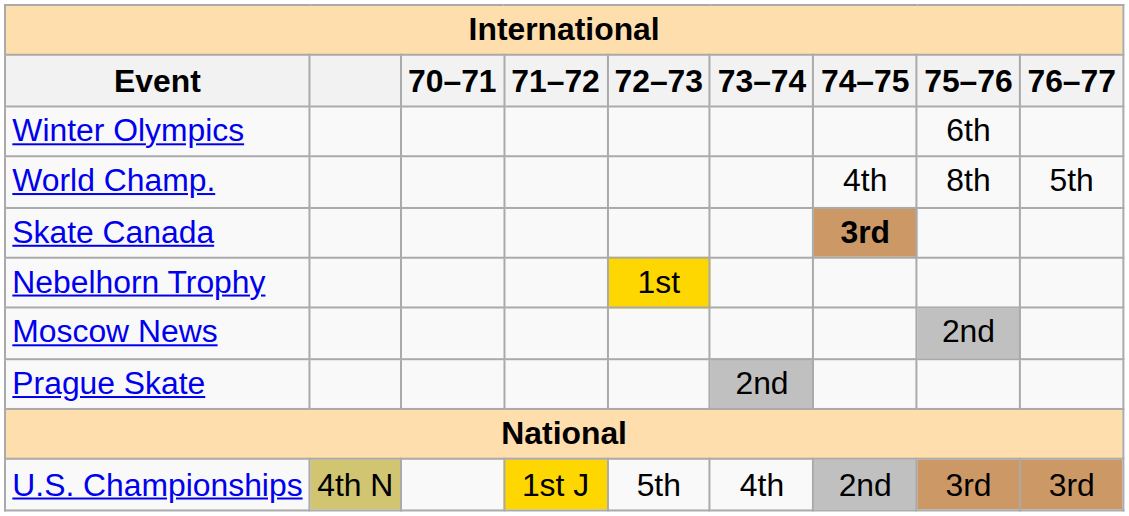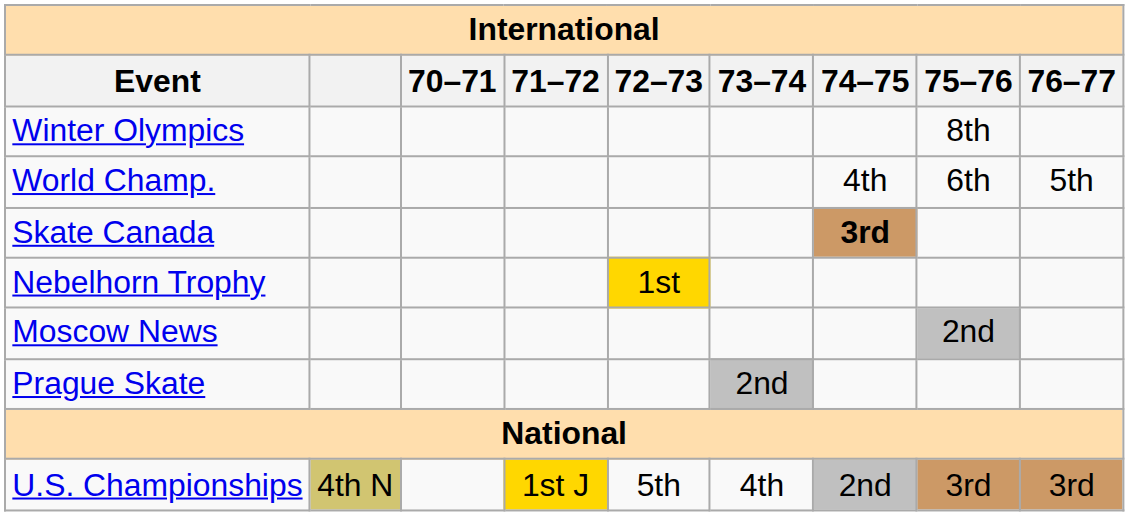Winter Olympics | 75–76: 6th -> 8th
World Champ. | 75–76: 8th -> 6th
